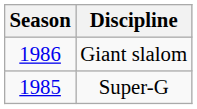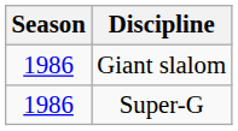Super-G | Season: 1985 -> 1986
